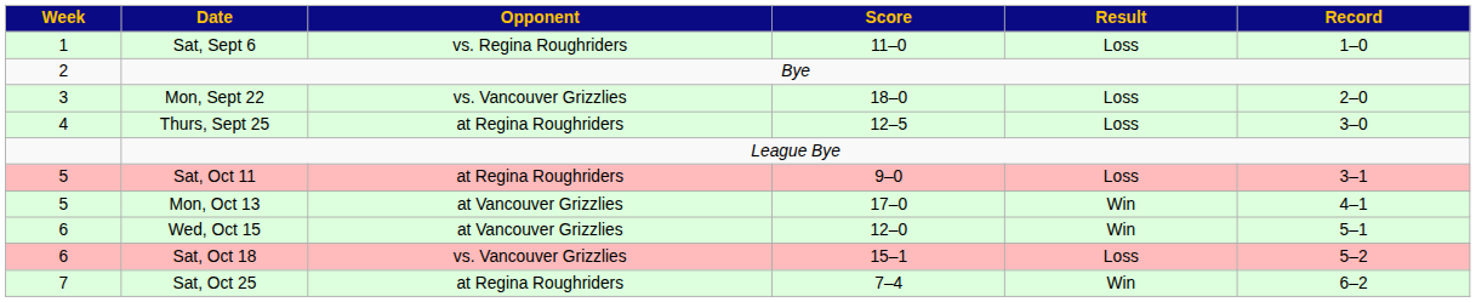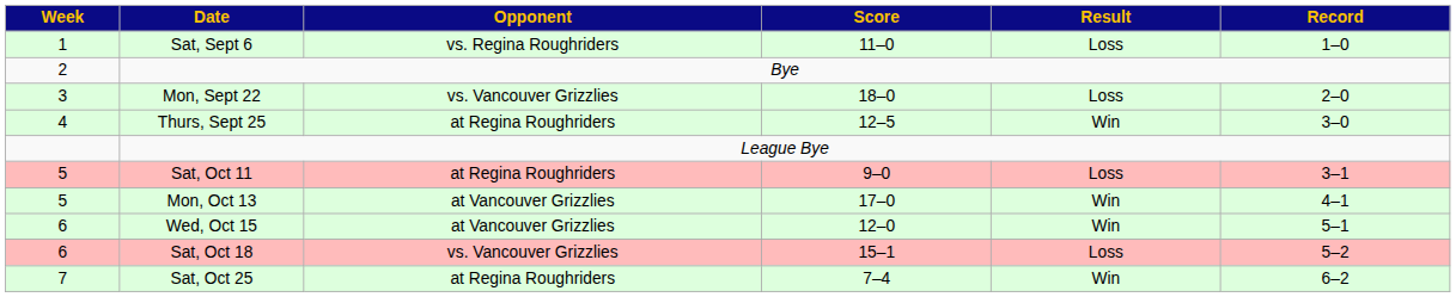Thurs, Sept 25 | Result: Loss -> Win
